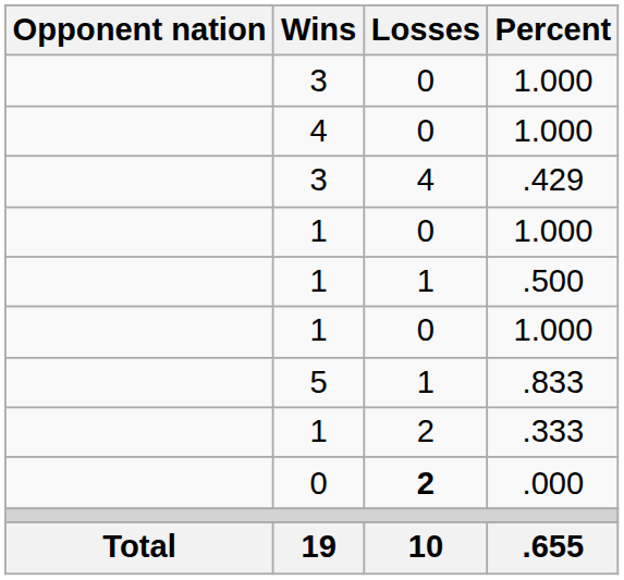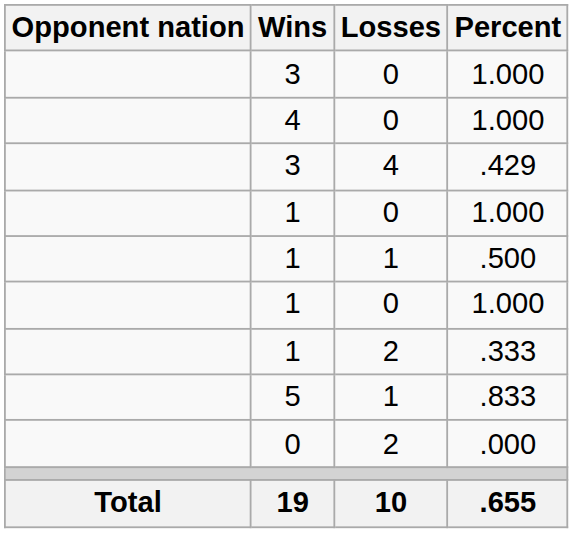rows swapped: .833 <-> .333
.000 | Losses: bold -> normal
